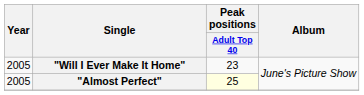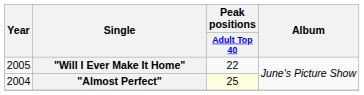"Will I Ever Make It Home" | Peak positions / Adult Top 40: 23 -> 22
"Almost Perfect" | Year: 2005 -> 2004
